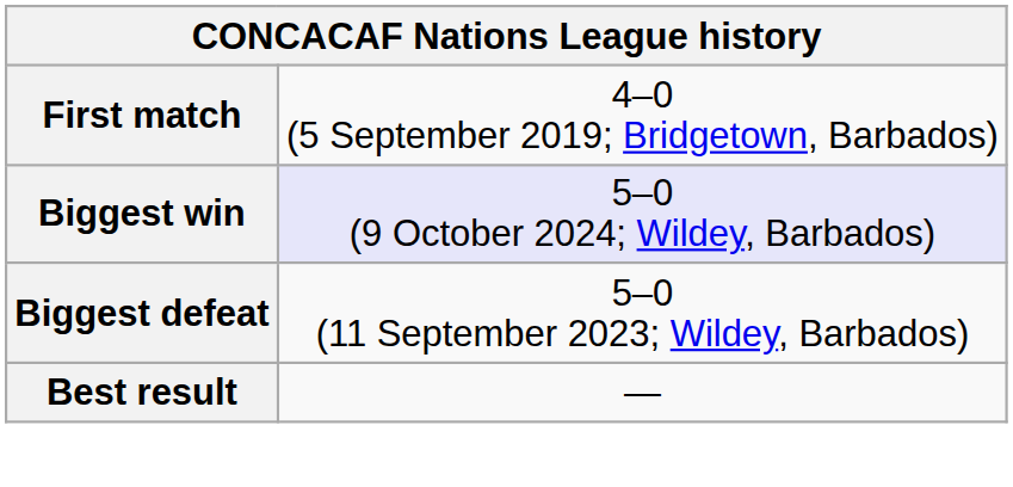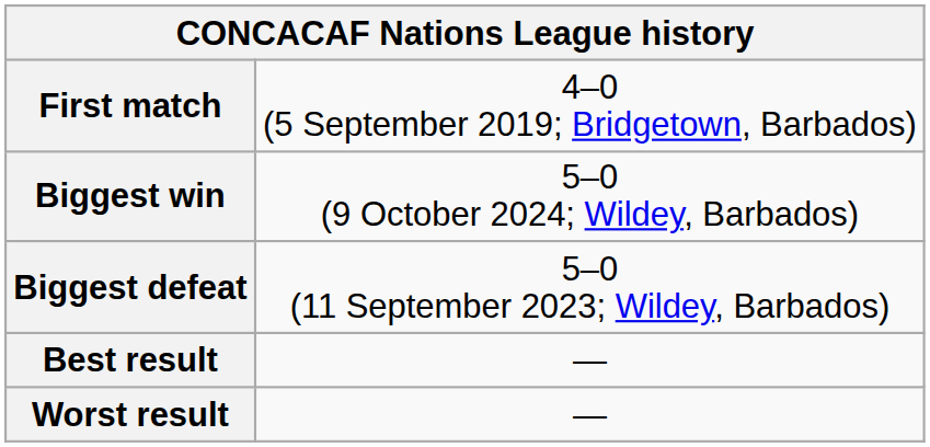Biggest win | column 2: lavender background -> no background
+ row: Worst result | —
